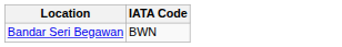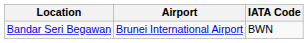+ column: Airport | Brunei International Airport
